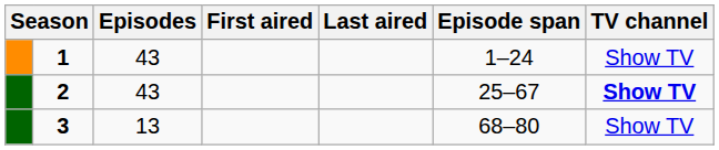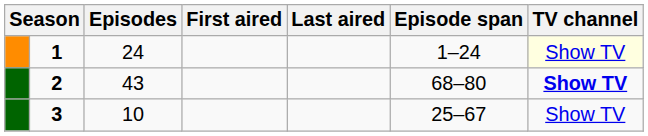1 | Episodes: 43 -> 24
1 | TV channel: no background -> lightyellow background
2 | Episode span: 25–67 -> 68–80
3 | Episodes: 13 -> 10
3 | Episode span: 68–80 -> 25–67
